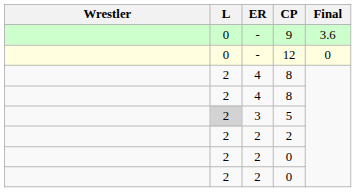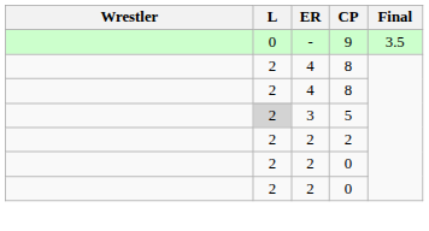9 | Final: 3.6 -> 3.5
- row: 0 | - | 12 | 0
